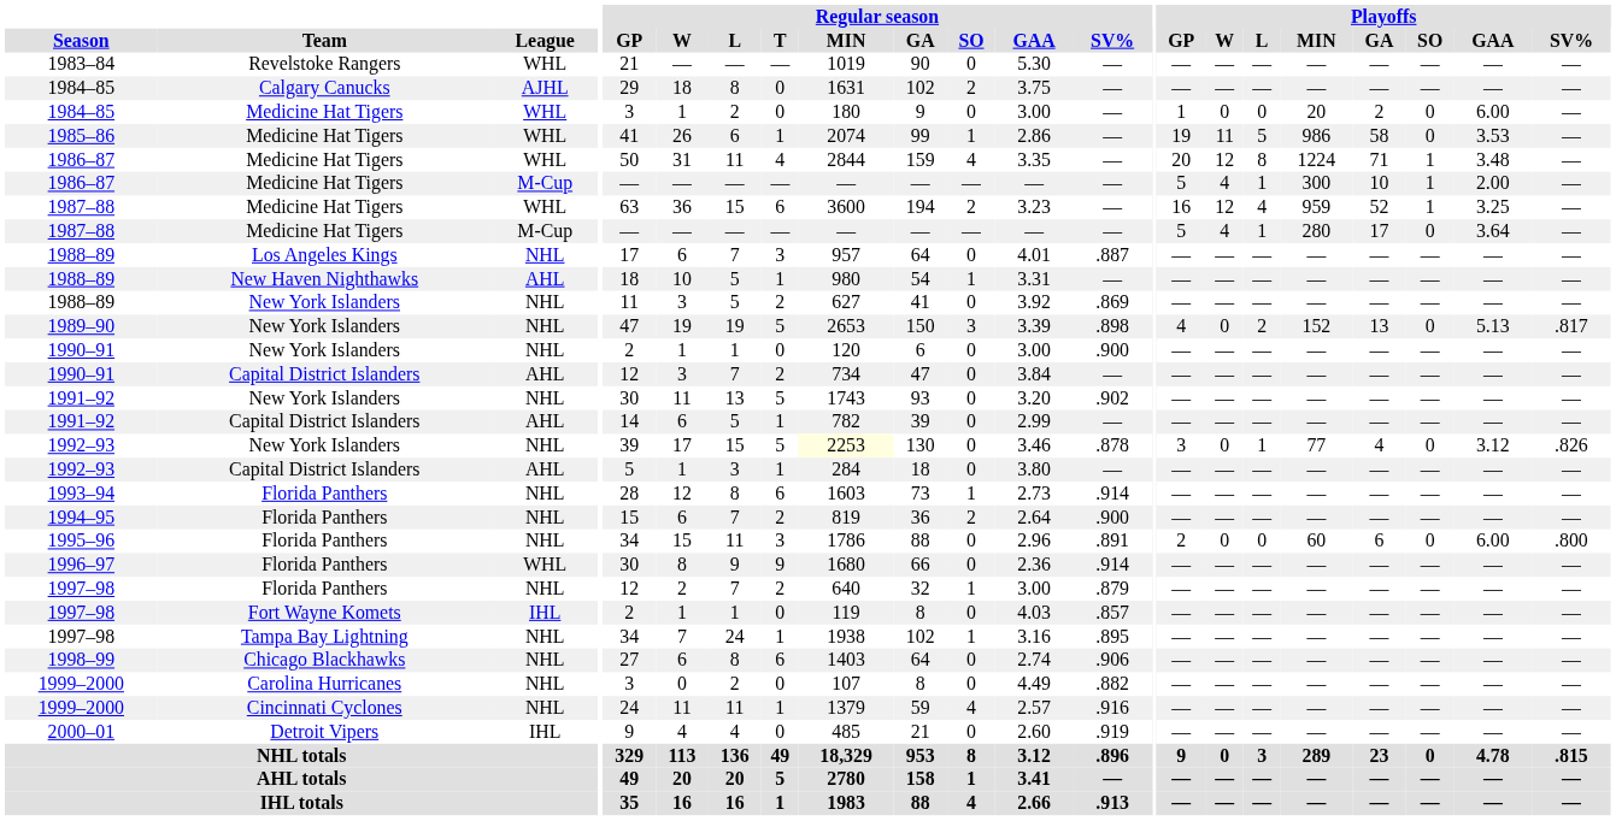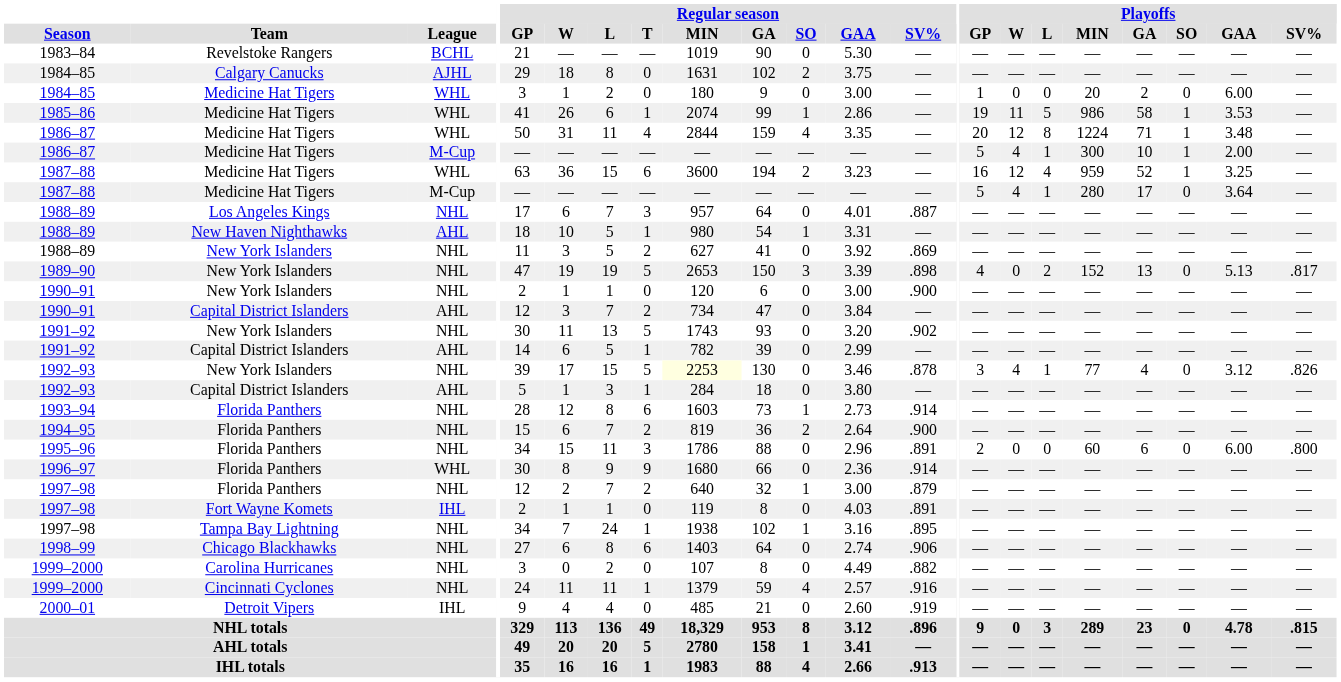1983–84 | League: WHL -> BCHL
1985–86 | Playoffs / SO: 0 -> 1
1992–93 / New York Islanders | Playoffs / W: 0 -> 4
1997–98 / Fort Wayne Komets | Regular season / SV%: .857 -> .891
